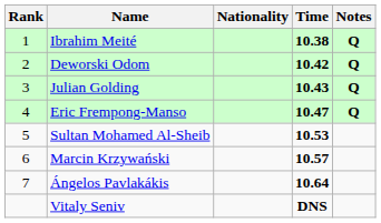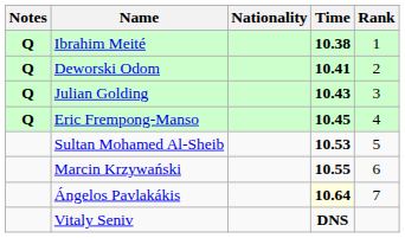columns swapped: Rank <-> Notes
Deworski Odom | Time: 10.42 -> 10.41
Eric Frempong-Manso | Time: 10.47 -> 10.45
Marcin Krzywański | Time: 10.57 -> 10.55
Ángelos Pavlakákis | Time: no background -> lightyellow background
